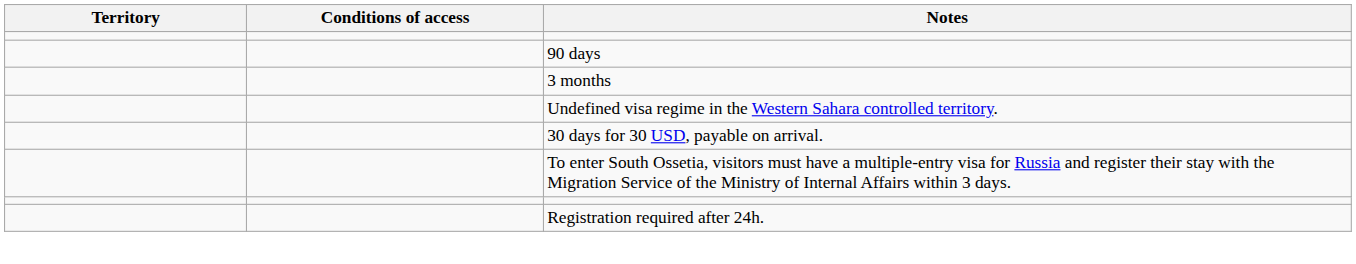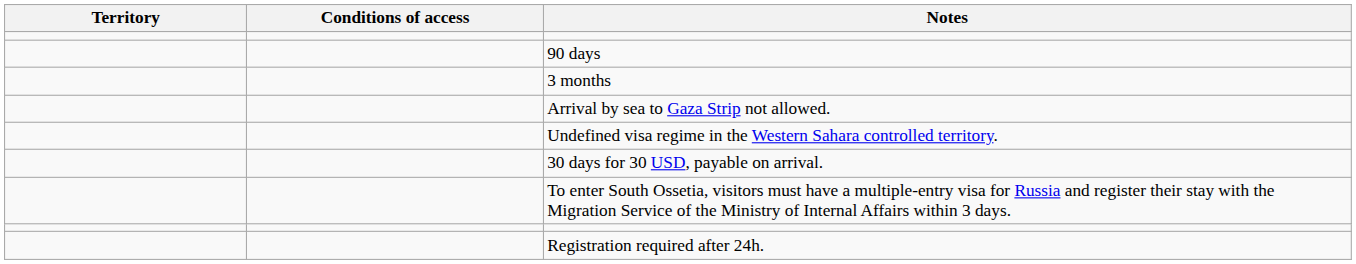+ row: Arrival by sea to Gaza Strip not allowed.
